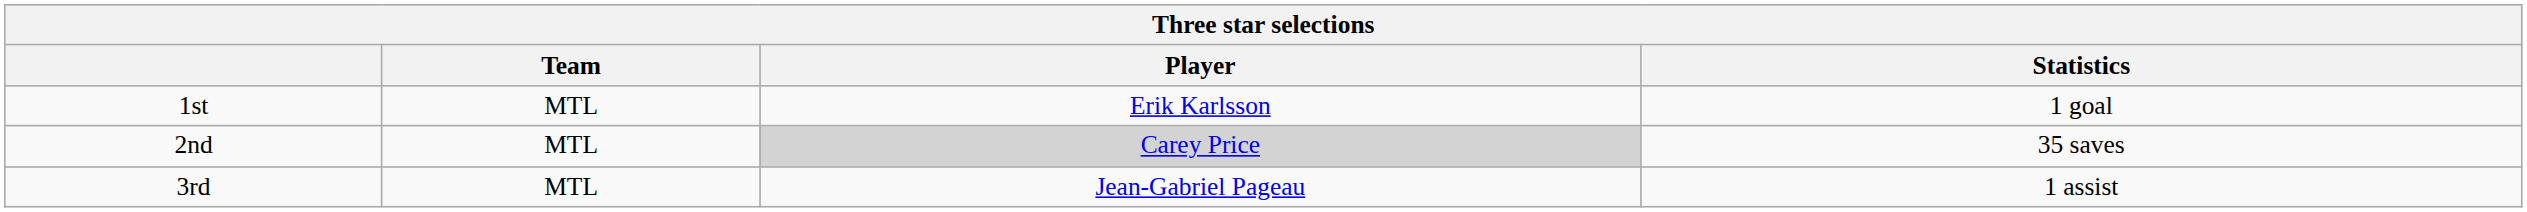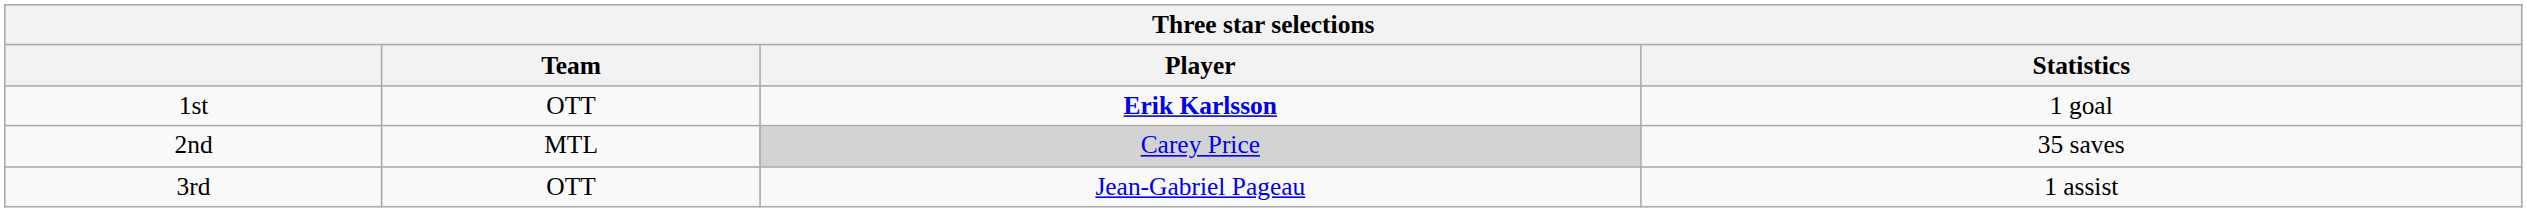1st | Team: MTL -> OTT
1st | Player: normal -> bold
3rd | Team: MTL -> OTT
